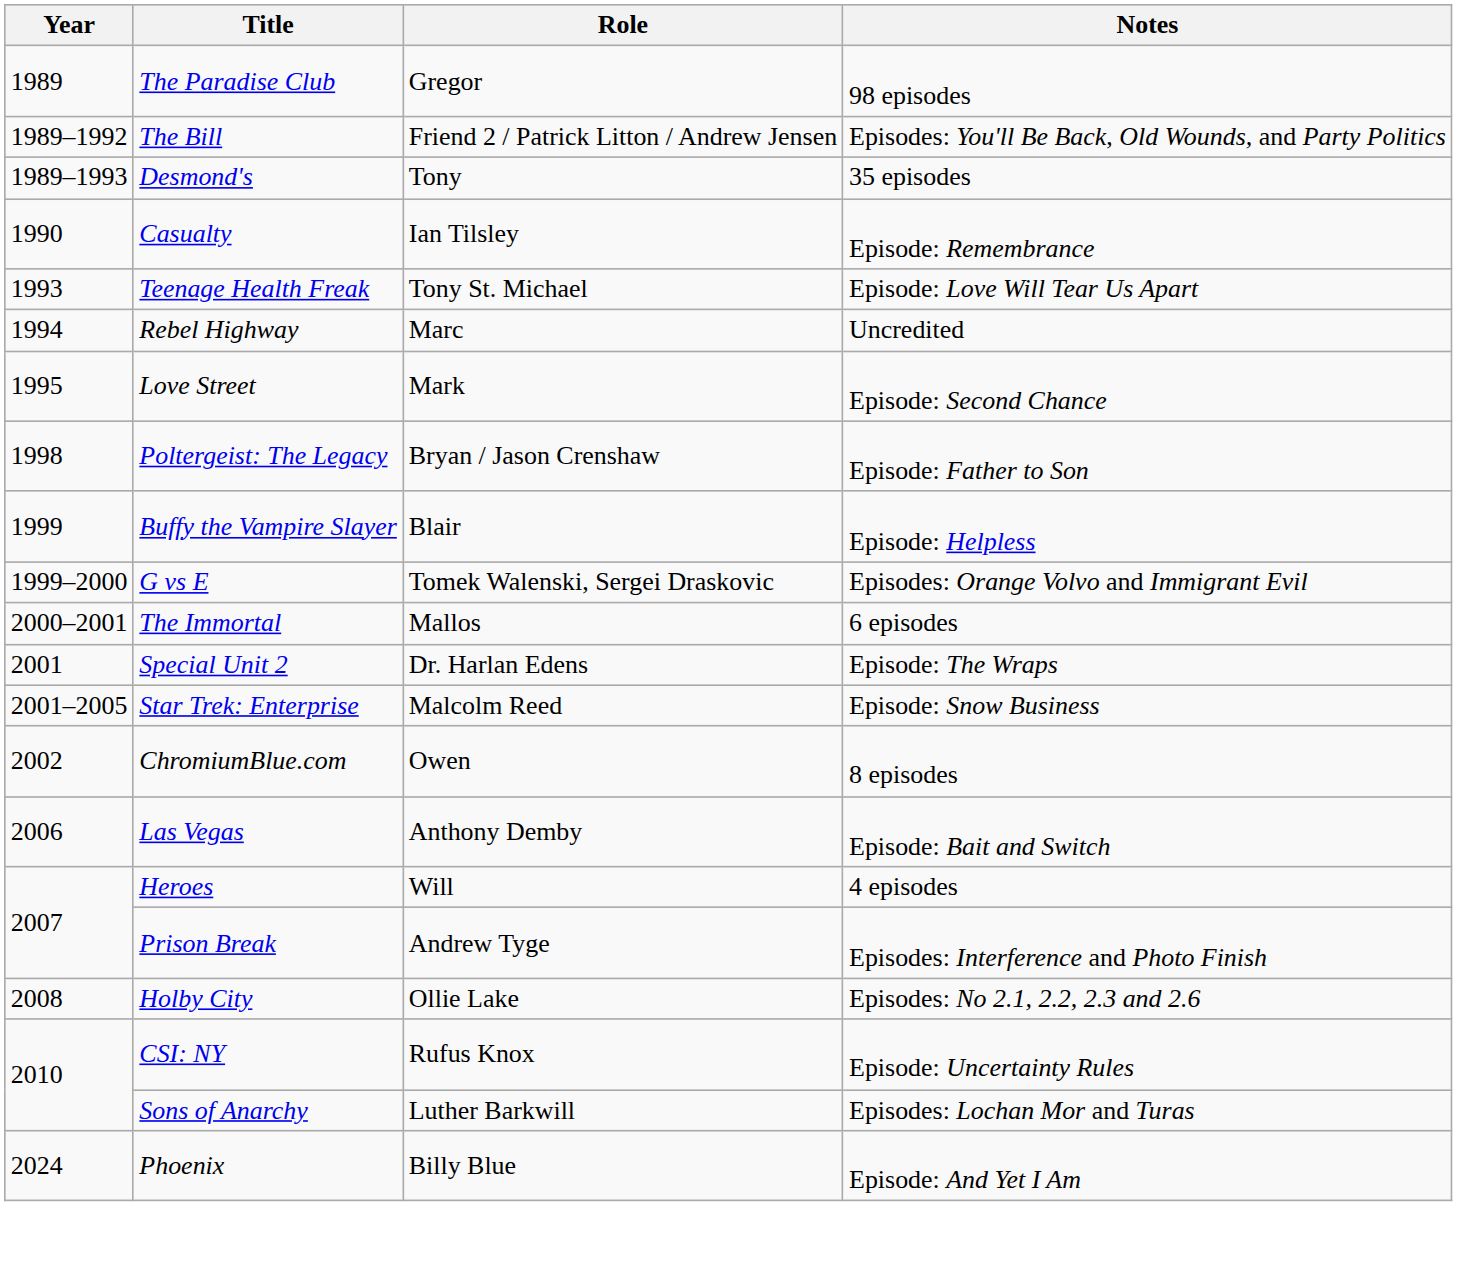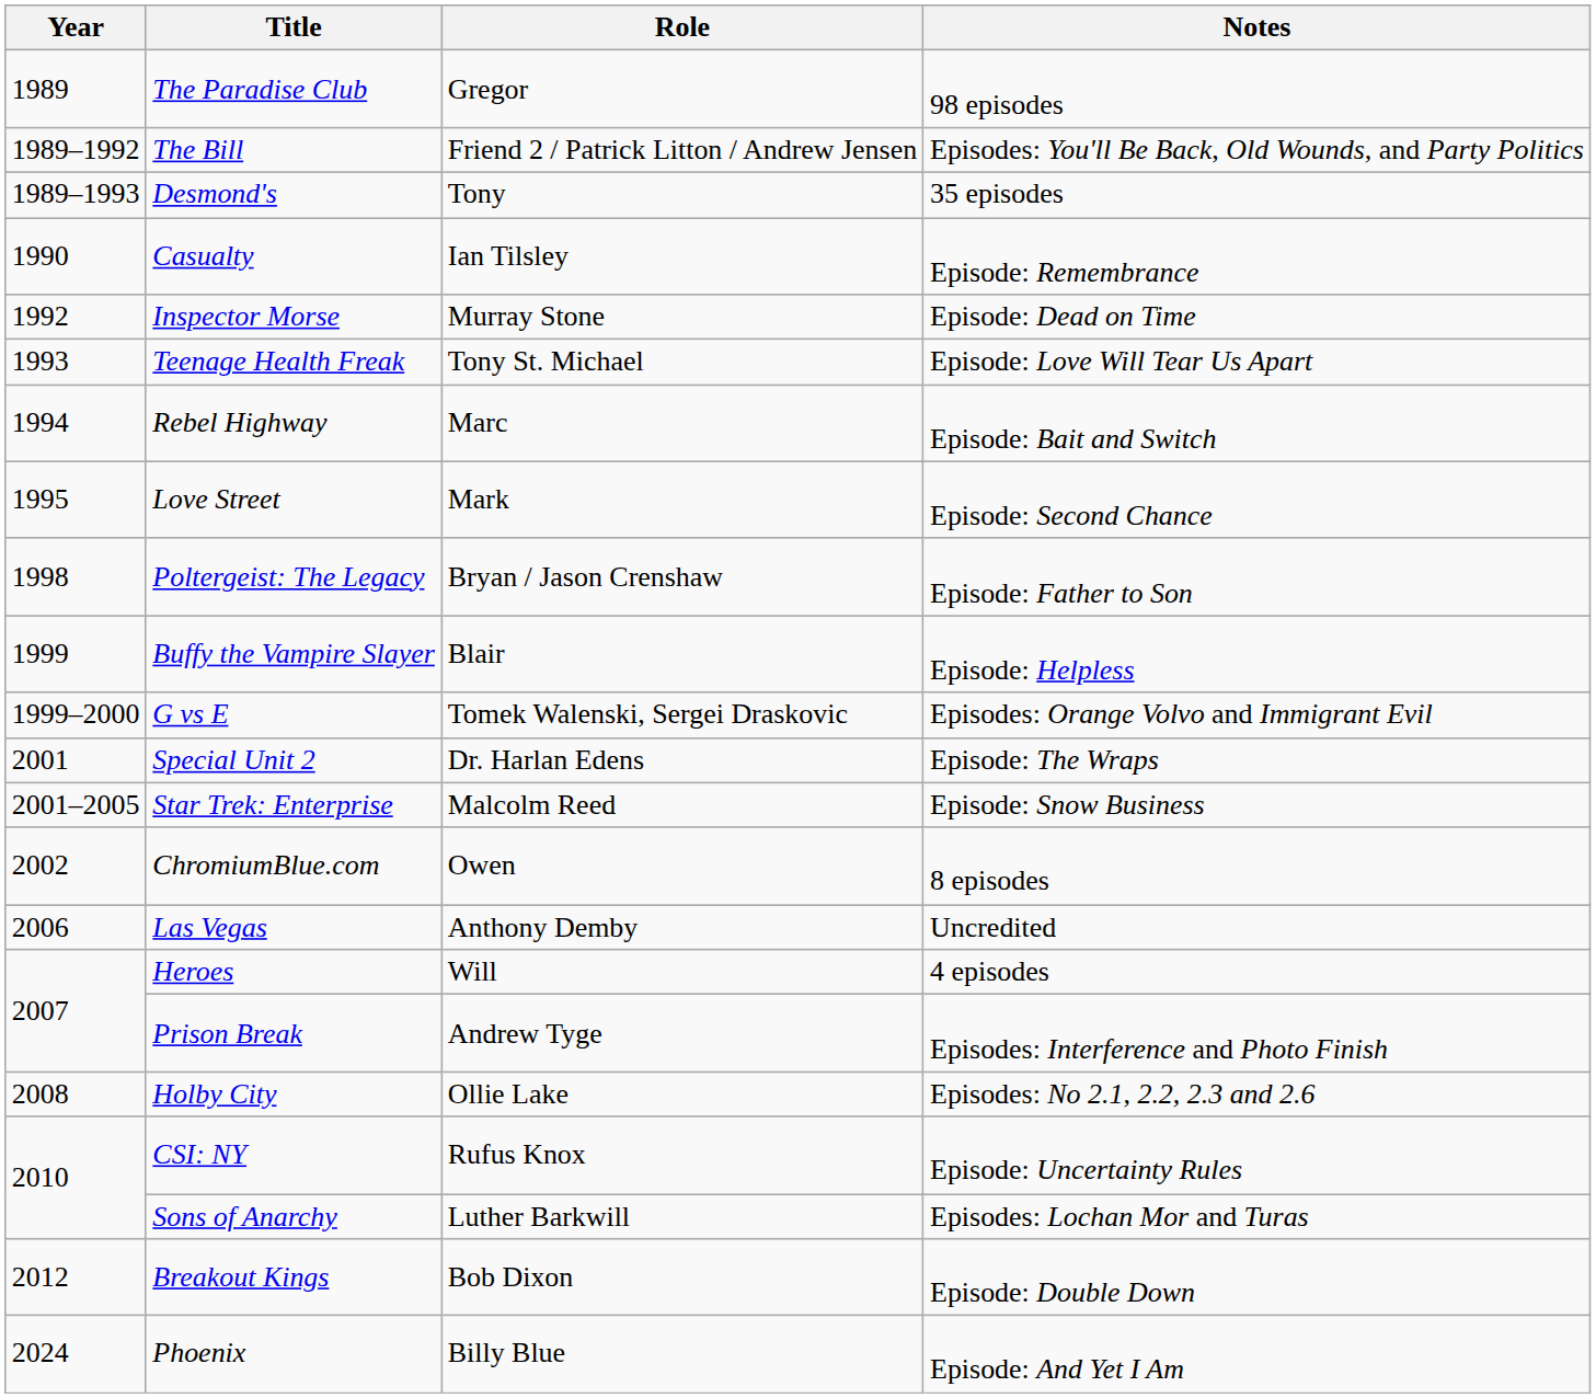+ row: 1992 | Inspector Morse | Murray Stone | Episode: Dead on Time
Rebel Highway | Notes: Uncredited -> Episode: Bait and Switch
- row: 2000–2001 | The Immortal | Mallos | 6 episodes
Las Vegas | Notes: Episode: Bait and Switch -> Uncredited
+ row: 2012 | Breakout Kings | Bob Dixon | Episode: Double Down
